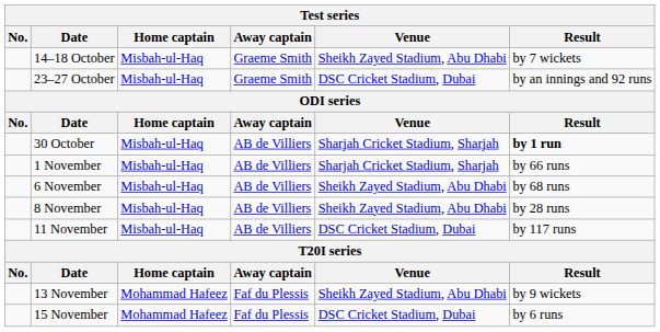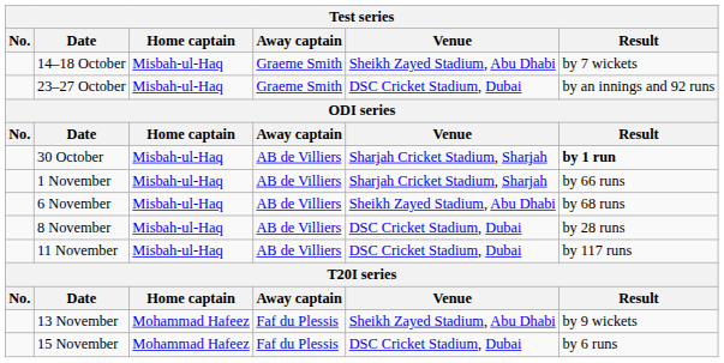8 November | Venue: Sheikh Zayed Stadium, Abu Dhabi -> DSC Cricket Stadium, Dubai
